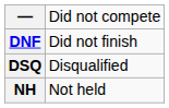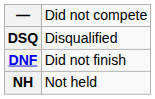rows swapped: DNF <-> DSQ
